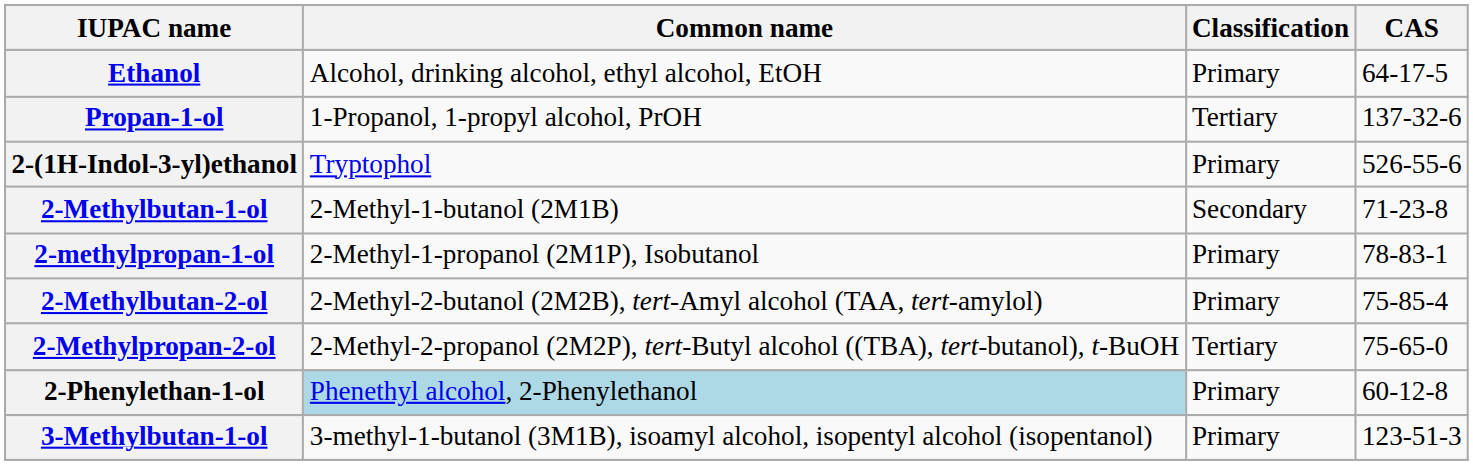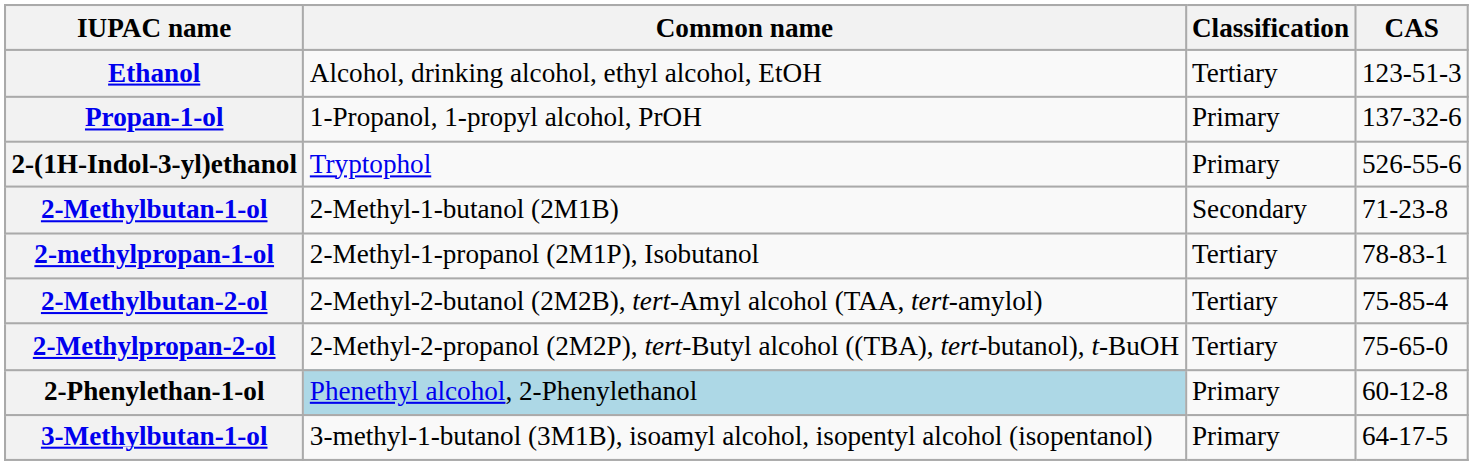Ethanol | Classification: Primary -> Tertiary
Ethanol | CAS: 64-17-5 -> 123-51-3
Propan-1-ol | Classification: Tertiary -> Primary
2-methylpropan-1-ol | Classification: Primary -> Tertiary
2-Methylbutan-2-ol | Classification: Primary -> Tertiary
3-Methylbutan-1-ol | CAS: 123-51-3 -> 64-17-5
